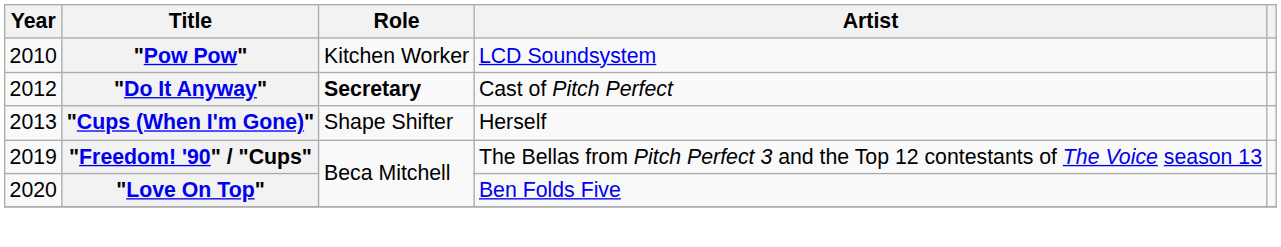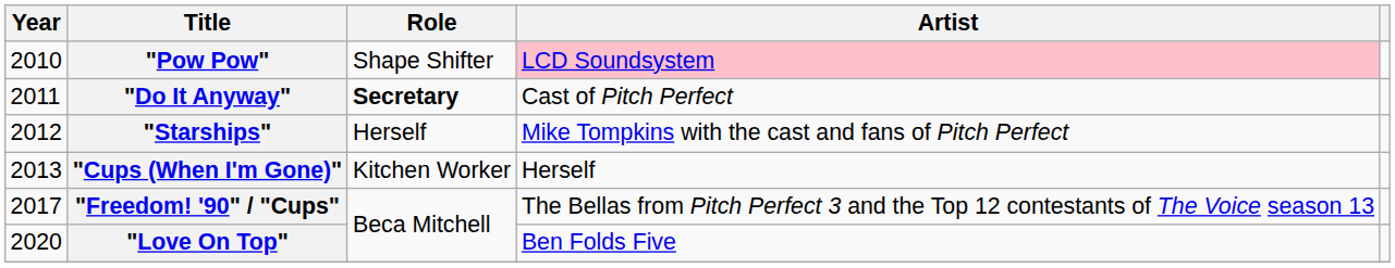"Pow Pow" | Role: Kitchen Worker -> Shape Shifter
"Pow Pow" | Artist: no background -> pink background
"Do It Anyway" | Year: 2012 -> 2011
+ row: 2012 | "Starships" | Herself | Mike Tompkins with the cast and fans of Pitch Perfect
"Cups (When I'm Gone)" | Role: Shape Shifter -> Kitchen Worker
"Freedom! '90" / "Cups" | Year: 2019 -> 2017
